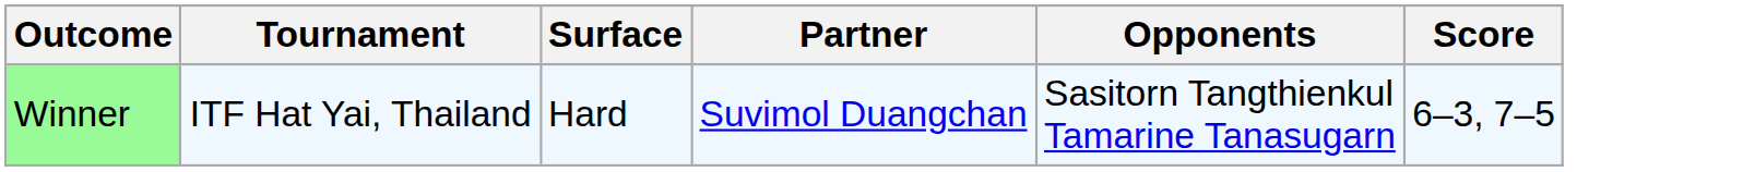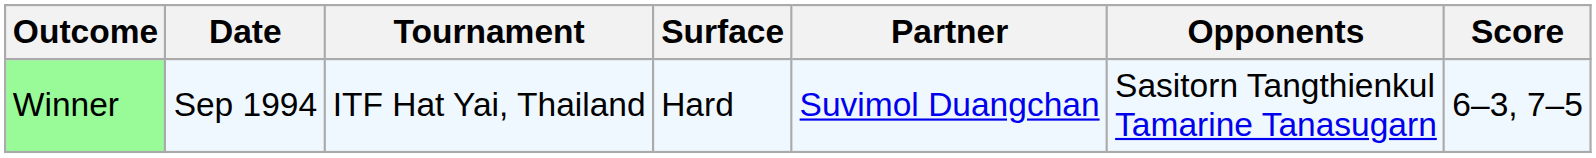+ column: Date | Sep 1994
